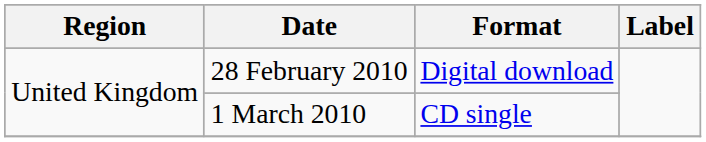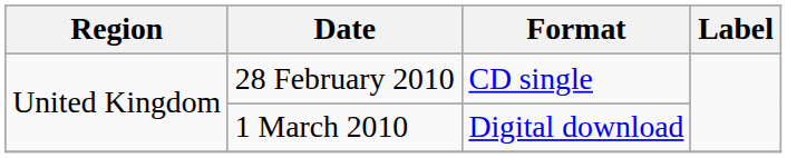28 February 2010 | Format: Digital download -> CD single
1 March 2010 | Format: CD single -> Digital download
